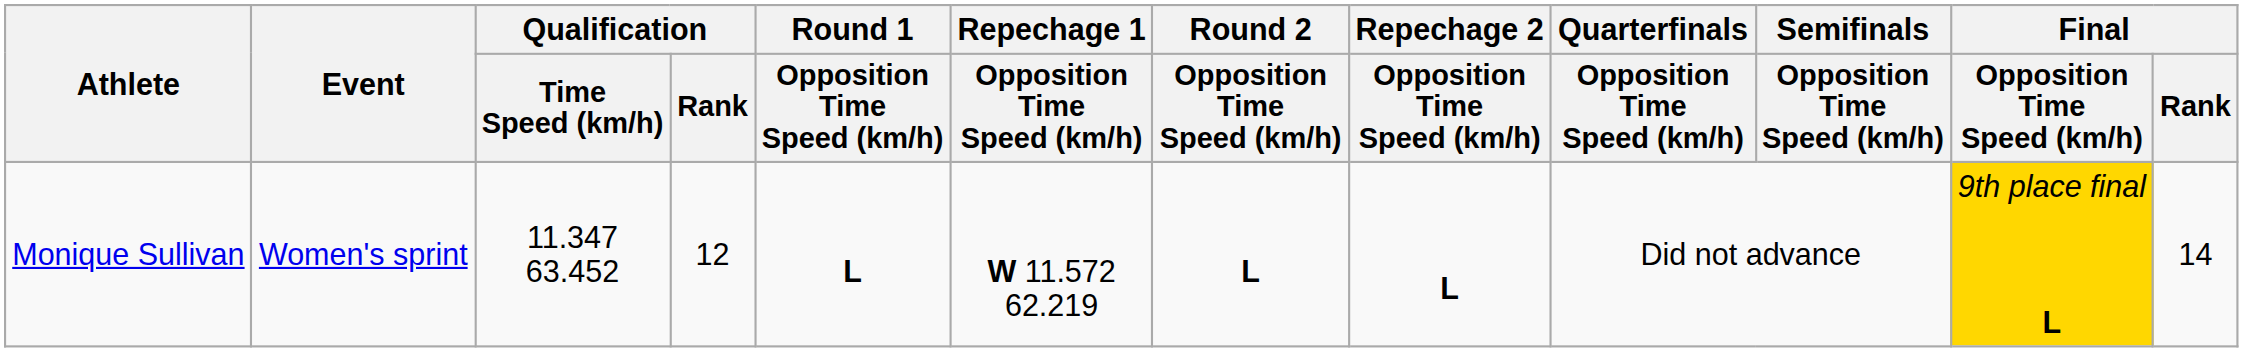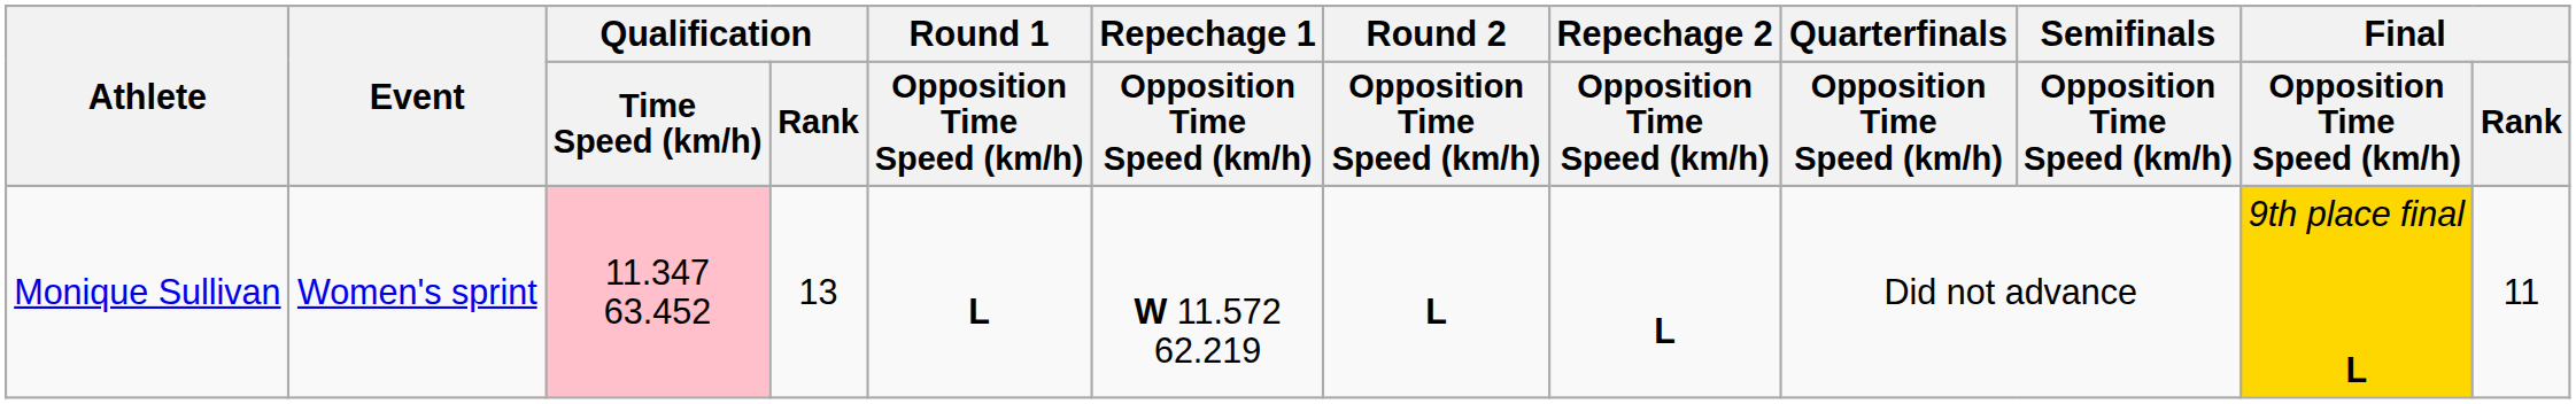Monique Sullivan | Qualification / Time Speed (km/h): no background -> pink background
Monique Sullivan | Qualification / Rank: 12 -> 13
Monique Sullivan | Final / Rank: 14 -> 11
